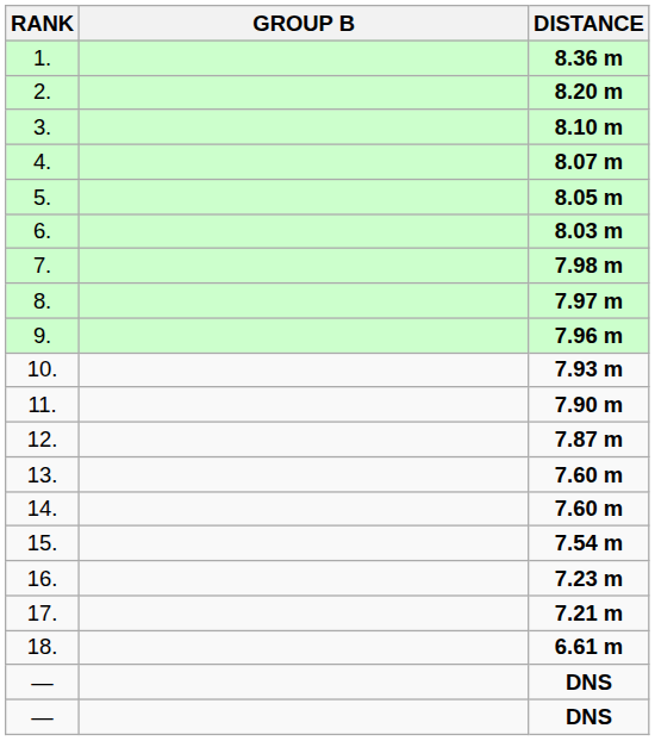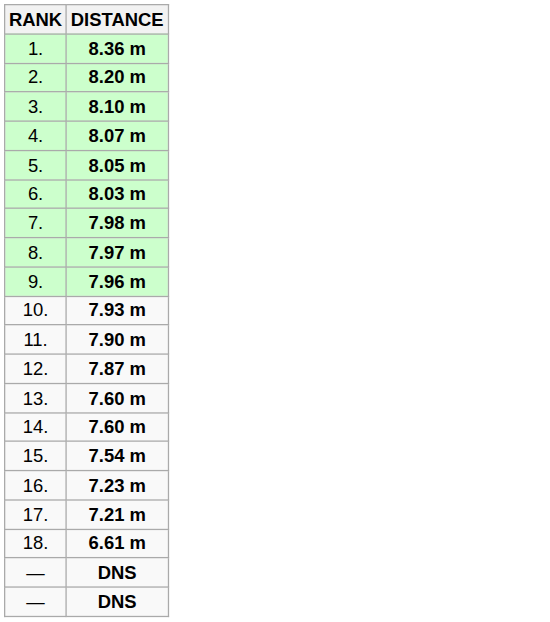- column: GROUP B
